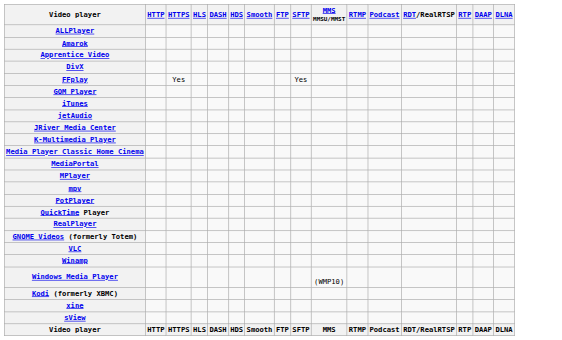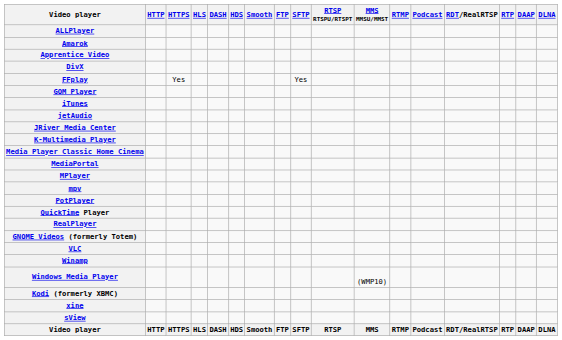+ column: RTSP RTSPU/RTSPT | RTSP
